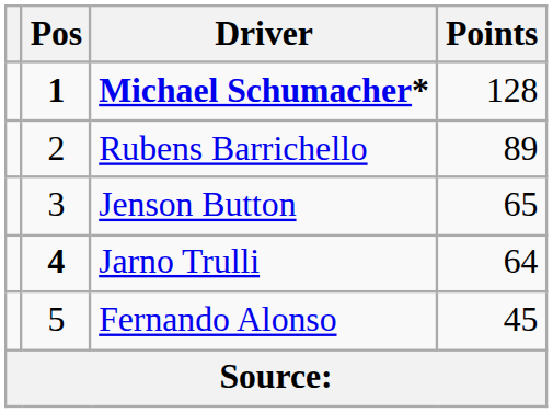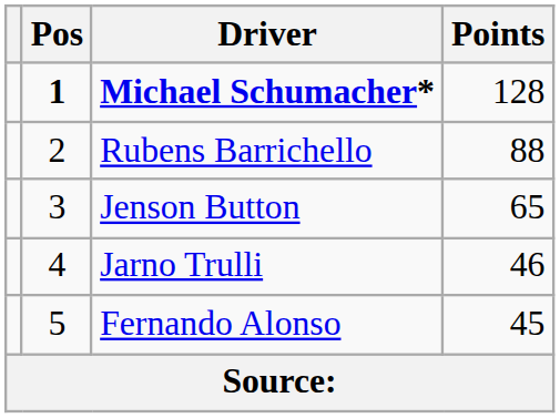Rubens Barrichello | Points: 89 -> 88
Jarno Trulli | Pos: bold -> normal
Jarno Trulli | Points: 64 -> 46
